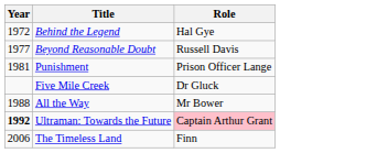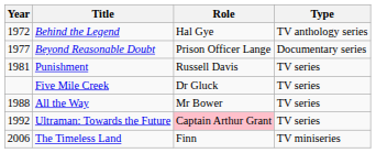+ column: Type | TV anthology series | Documentary series | TV series | TV series | TV series | TV series | TV miniseries
Beyond Reasonable Doubt | Role: Russell Davis -> Prison Officer Lange
Punishment | Role: Prison Officer Lange -> Russell Davis
Ultraman: Towards the Future | Year: bold -> normal
